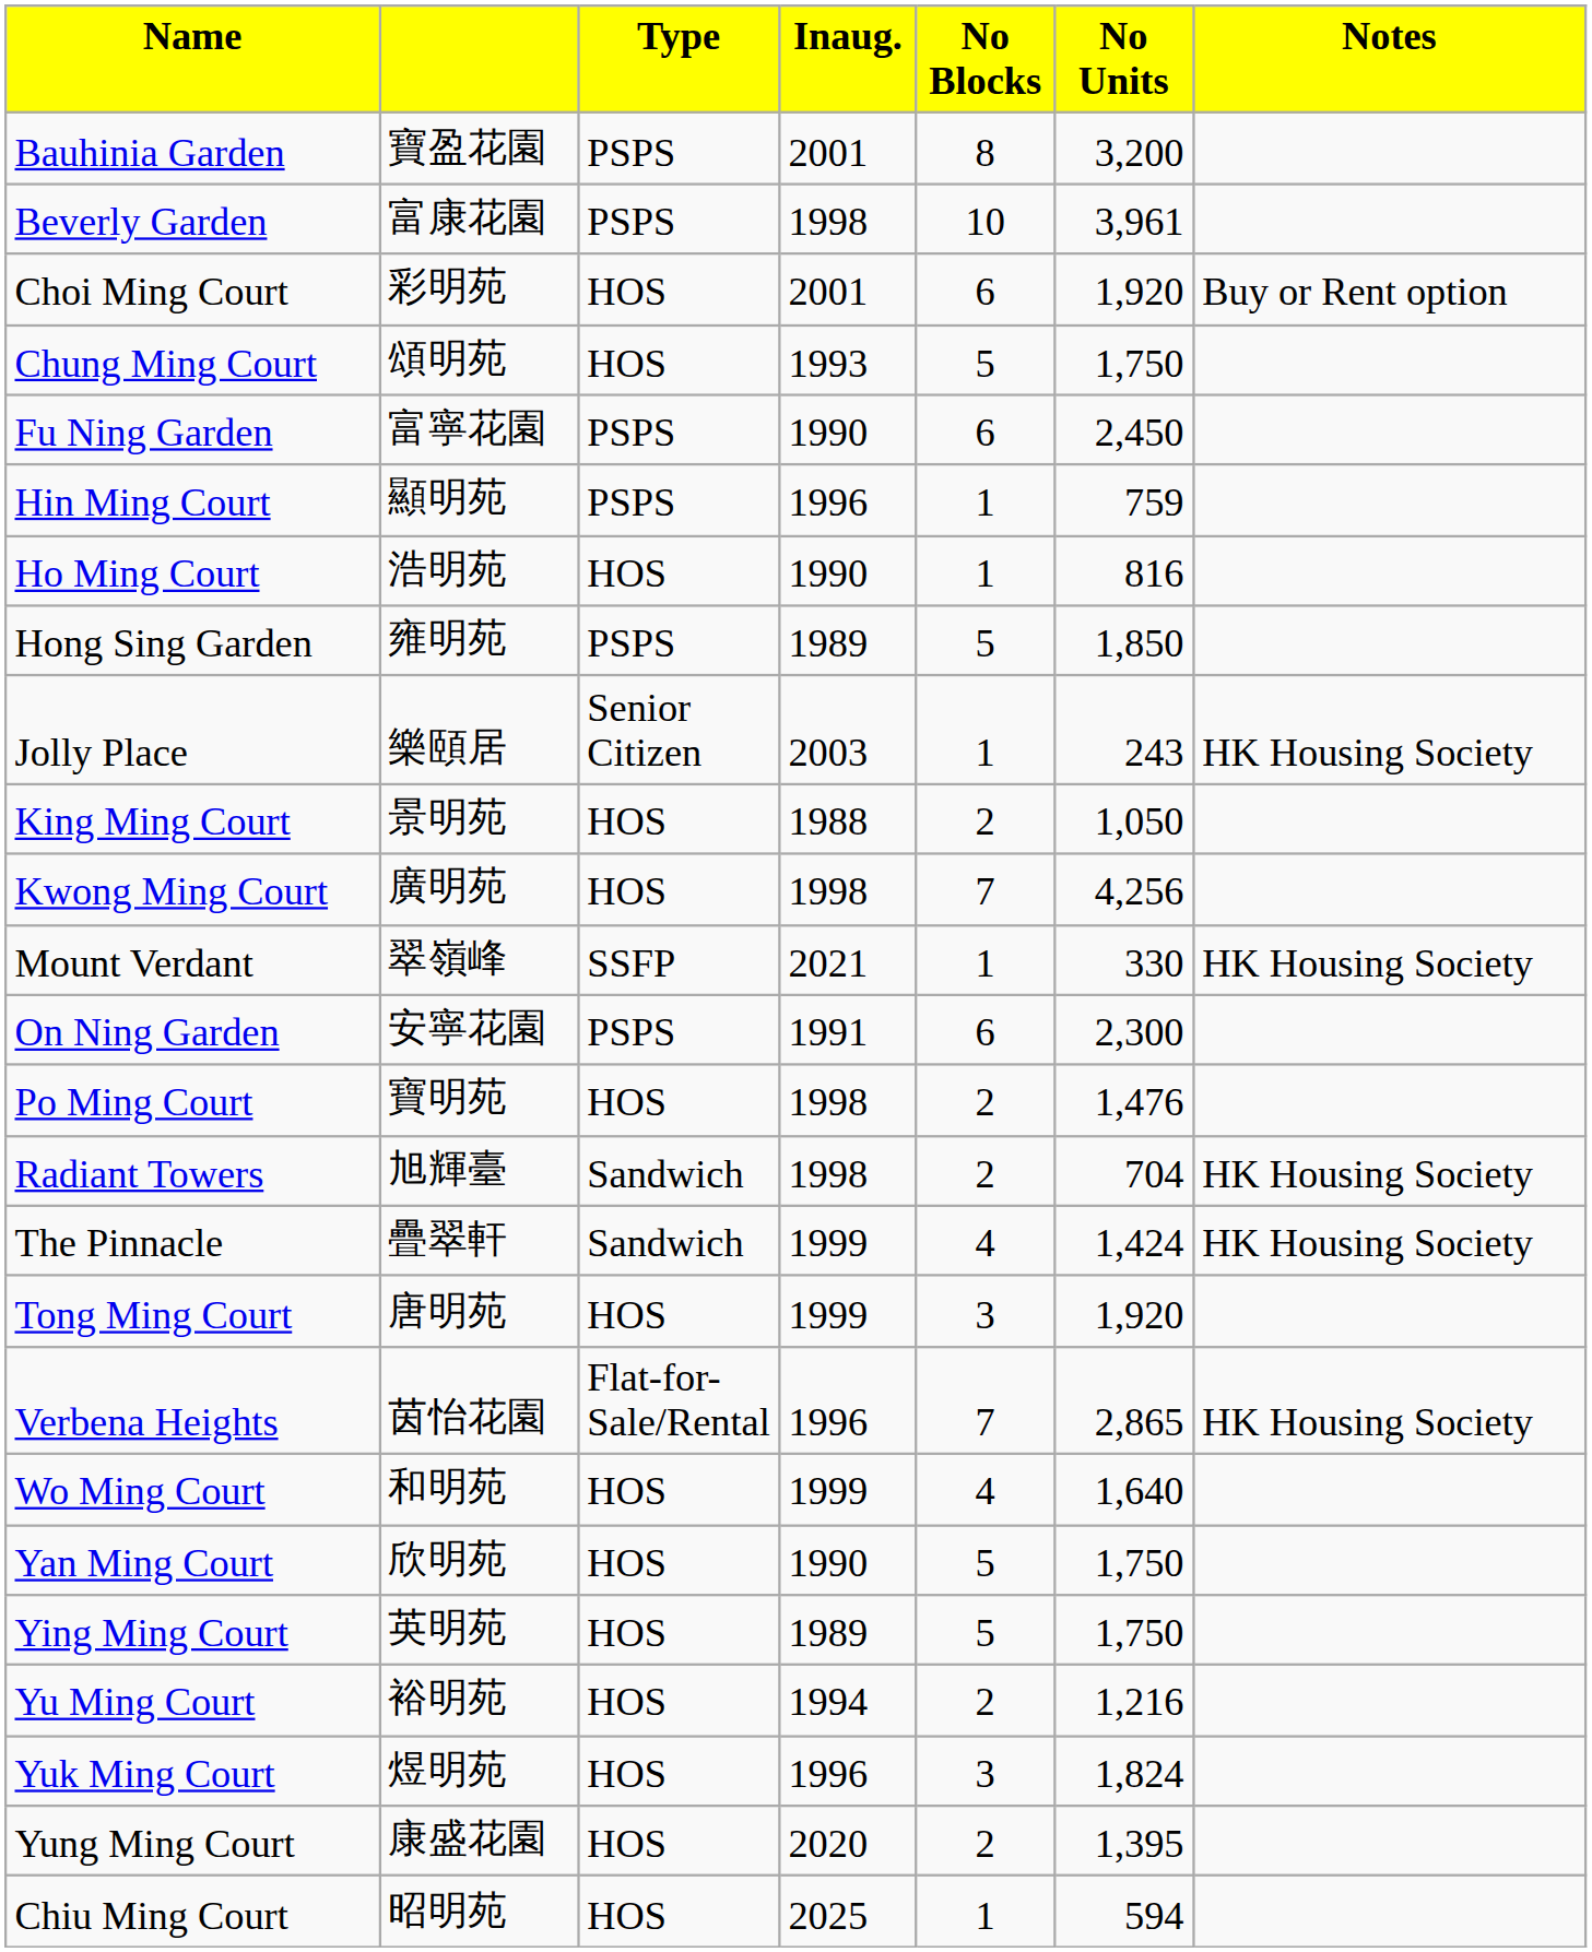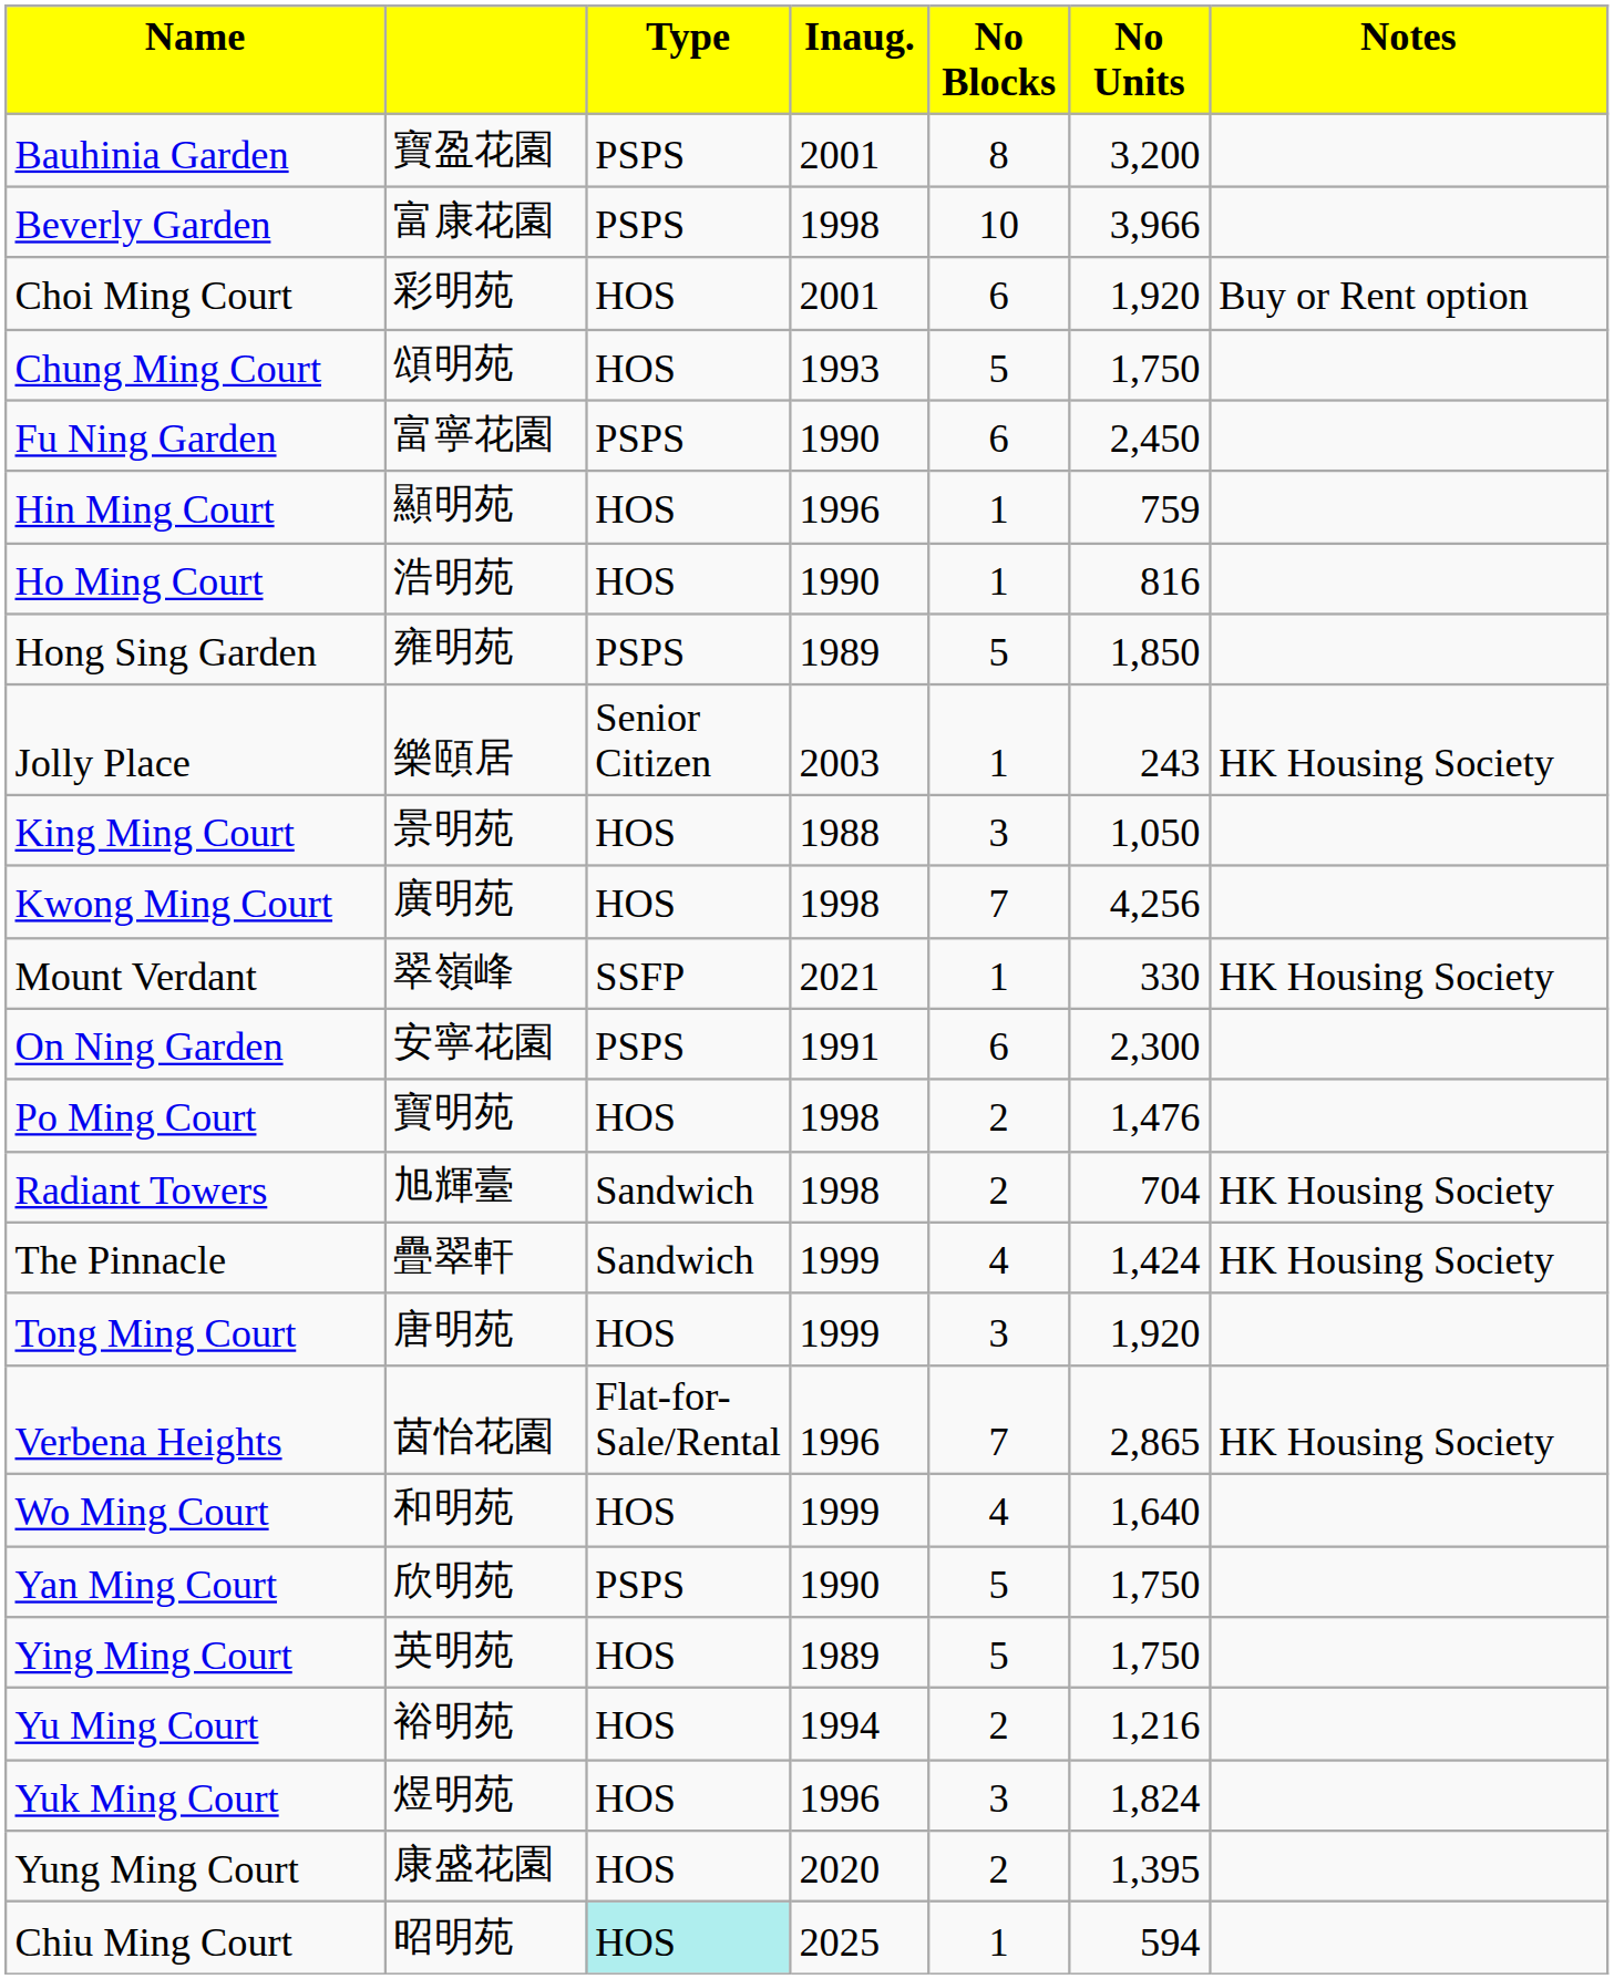Beverly Garden | column 6: 3,961 -> 3,966
Hin Ming Court | column 3: PSPS -> HOS
King Ming Court | column 5: 2 -> 3
Yan Ming Court | column 3: HOS -> PSPS
Chiu Ming Court | column 3: no background -> paleturquoise background
